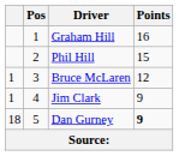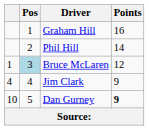Phil Hill | Points: 15 -> 14
Bruce McLaren | Pos: no background -> lightblue background
Jim Clark | column 1: 1 -> 4
Dan Gurney | column 1: 18 -> 10
